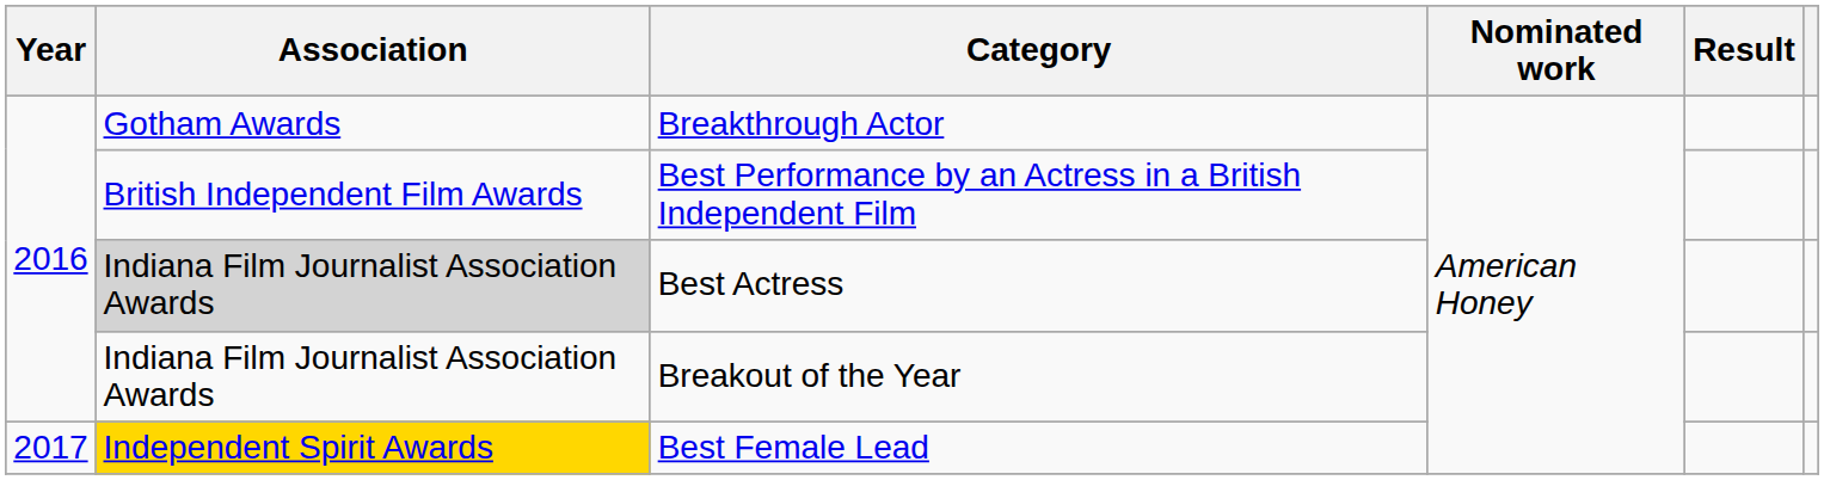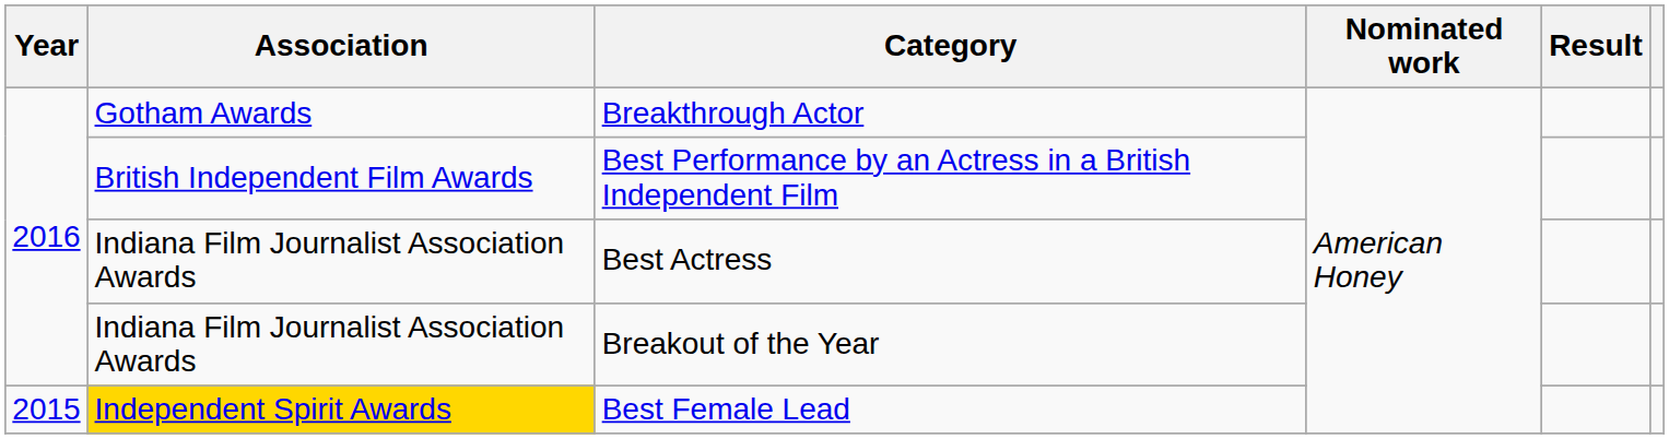Best Actress | Association: lightgrey background -> no background
Best Female Lead | Year: 2017 -> 2015
